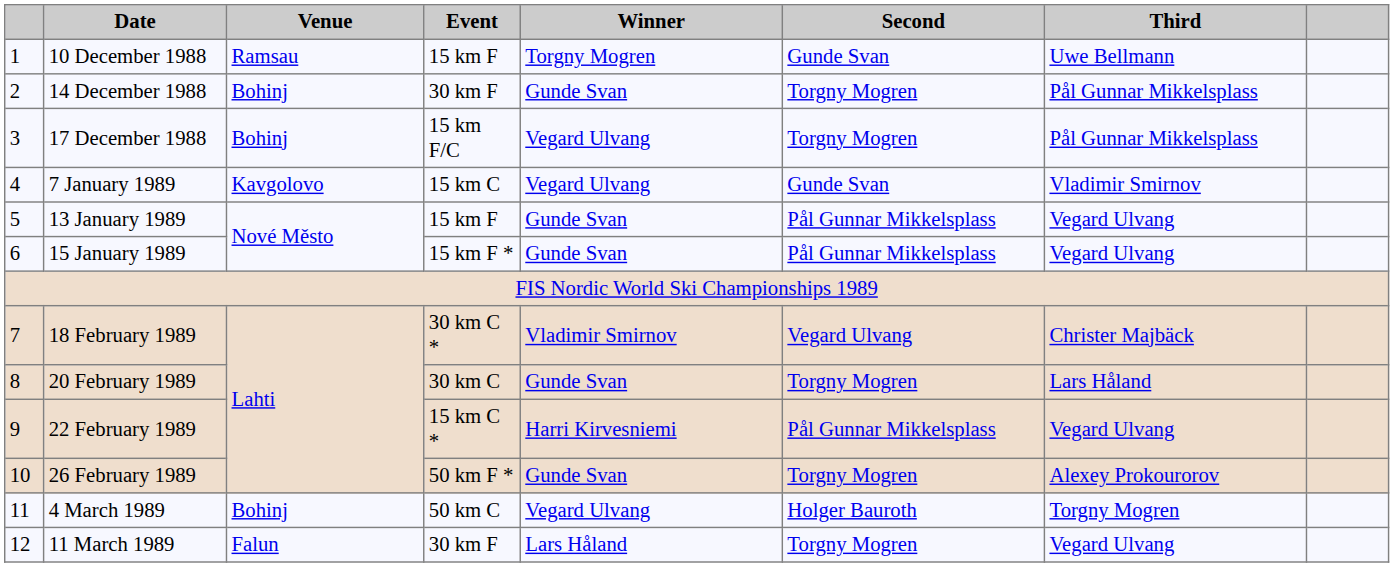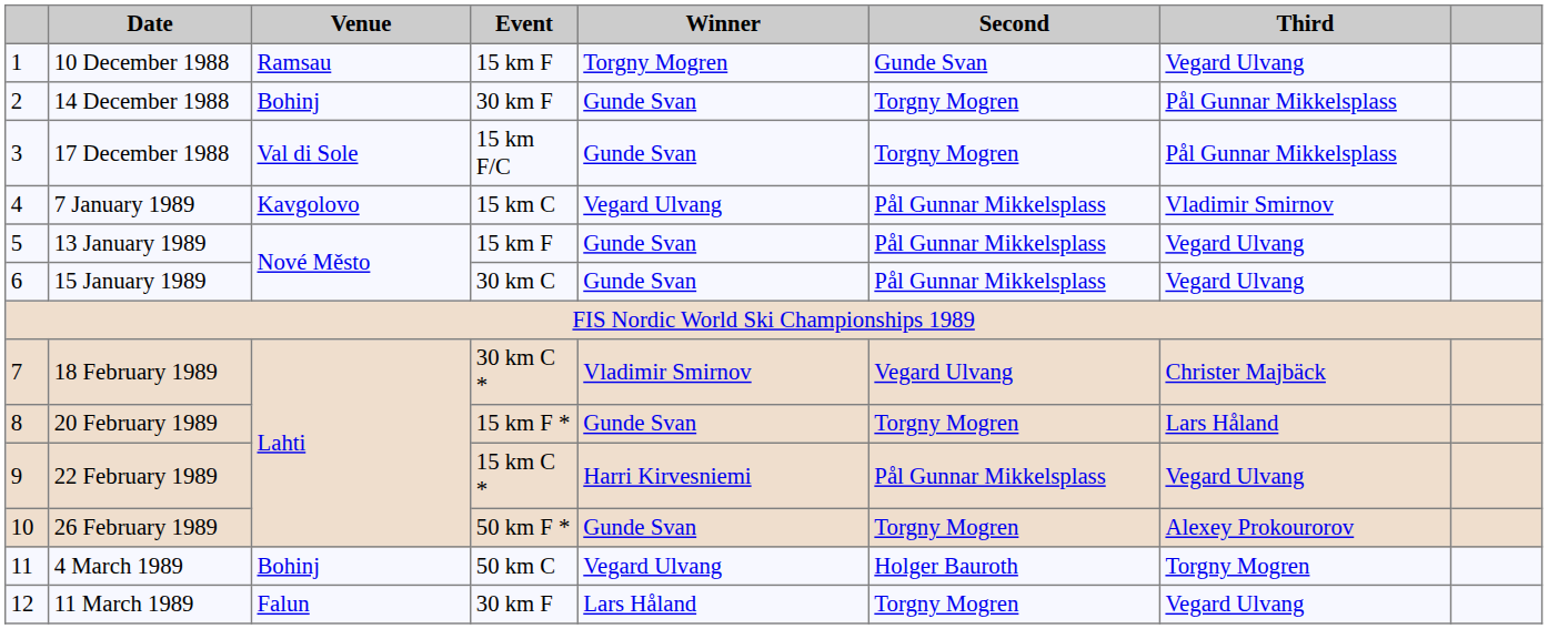10 December 1988 | Third: Uwe Bellmann -> Vegard Ulvang
17 December 1988 | Venue: Bohinj -> Val di Sole
17 December 1988 | Winner: Vegard Ulvang -> Gunde Svan
7 January 1989 | Second: Gunde Svan -> Pål Gunnar Mikkelsplass
15 January 1989 | Event: 15 km F * -> 30 km C
20 February 1989 | Event: 30 km C -> 15 km F *
